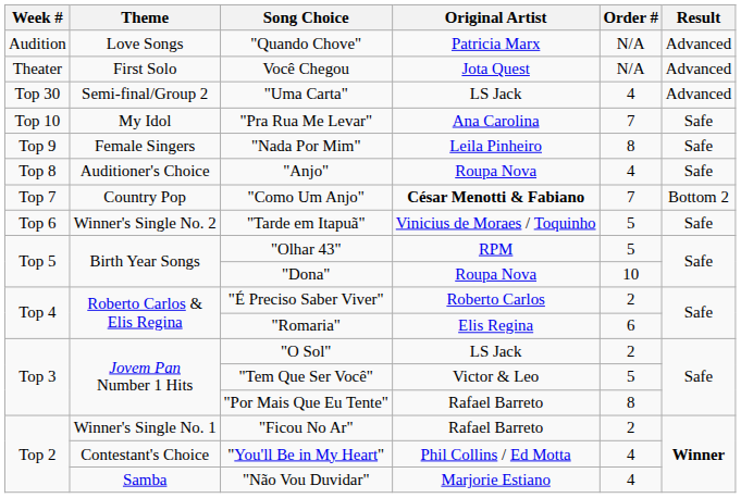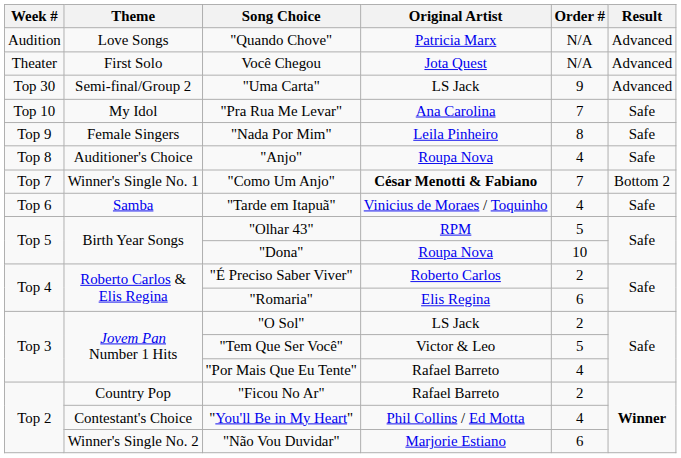"Uma Carta" | Order #: 4 -> 9
"Como Um Anjo" | Theme: Country Pop -> Winner's Single No. 1
"Tarde em Itapuã" | Theme: Winner's Single No. 2 -> Samba
"Tarde em Itapuã" | Order #: 5 -> 4
"Por Mais Que Eu Tente" | Order #: 8 -> 4
"Ficou No Ar" | Theme: Winner's Single No. 1 -> Country Pop
"Não Vou Duvidar" | Theme: Samba -> Winner's Single No. 2
"Não Vou Duvidar" | Order #: 4 -> 6
